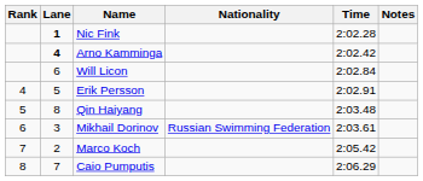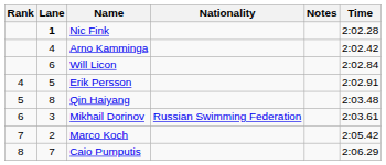columns swapped: Time <-> Notes
Arno Kamminga | Lane: bold -> normal
